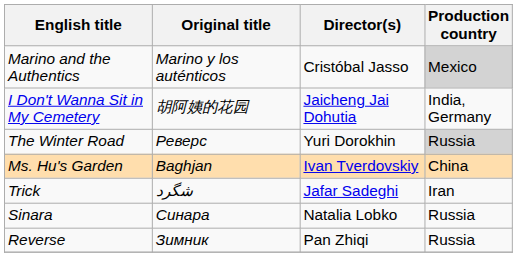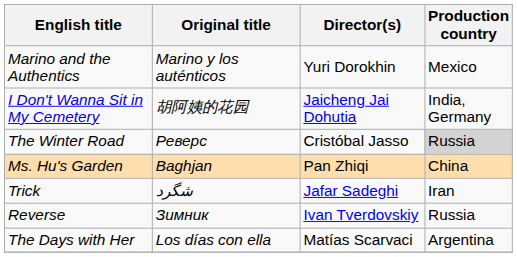Marino and the Authentics | Director(s): Cristóbal Jasso -> Yuri Dorokhin
Marino and the Authentics | Production country: lightgrey background -> no background
The Winter Road | Director(s): Yuri Dorokhin -> Cristóbal Jasso
Ms. Hu's Garden | Director(s): Ivan Tverdovskiy -> Pan Zhiqi
- row: Sinara | Синара | Natalia Lobko | Russia
Reverse | Director(s): Pan Zhiqi -> Ivan Tverdovskiy
+ row: The Days with Her | Los días con ella | Matías Scarvaci | Argentina
